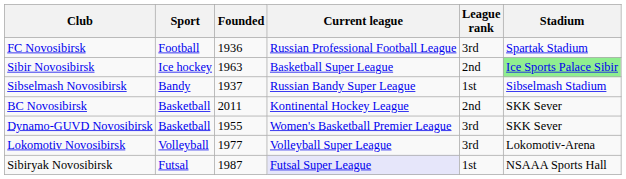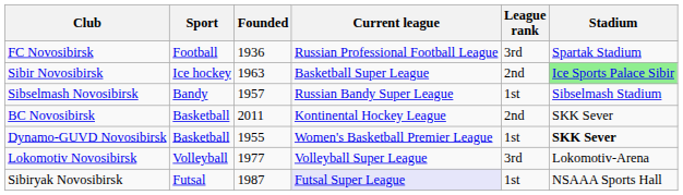Sibselmash Novosibirsk | Founded: 1937 -> 1957
Dynamo-GUVD Novosibirsk | League rank: 3rd -> 1st
Dynamo-GUVD Novosibirsk | Stadium: normal -> bold
